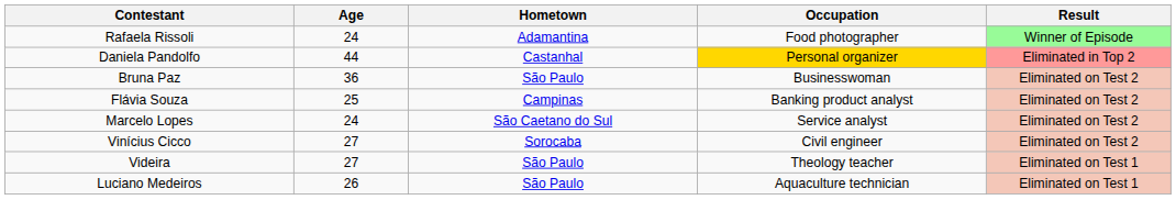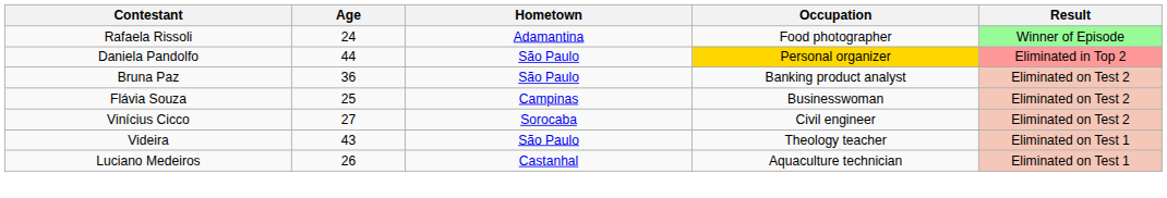Daniela Pandolfo | Hometown: Castanhal -> São Paulo
Bruna Paz | Occupation: Businesswoman -> Banking product analyst
Flávia Souza | Occupation: Banking product analyst -> Businesswoman
- row: Marcelo Lopes | 24 | São Caetano do Sul | Service analyst | Eliminated on Test 2
Videira | Age: 27 -> 43
Luciano Medeiros | Hometown: São Paulo -> Castanhal
